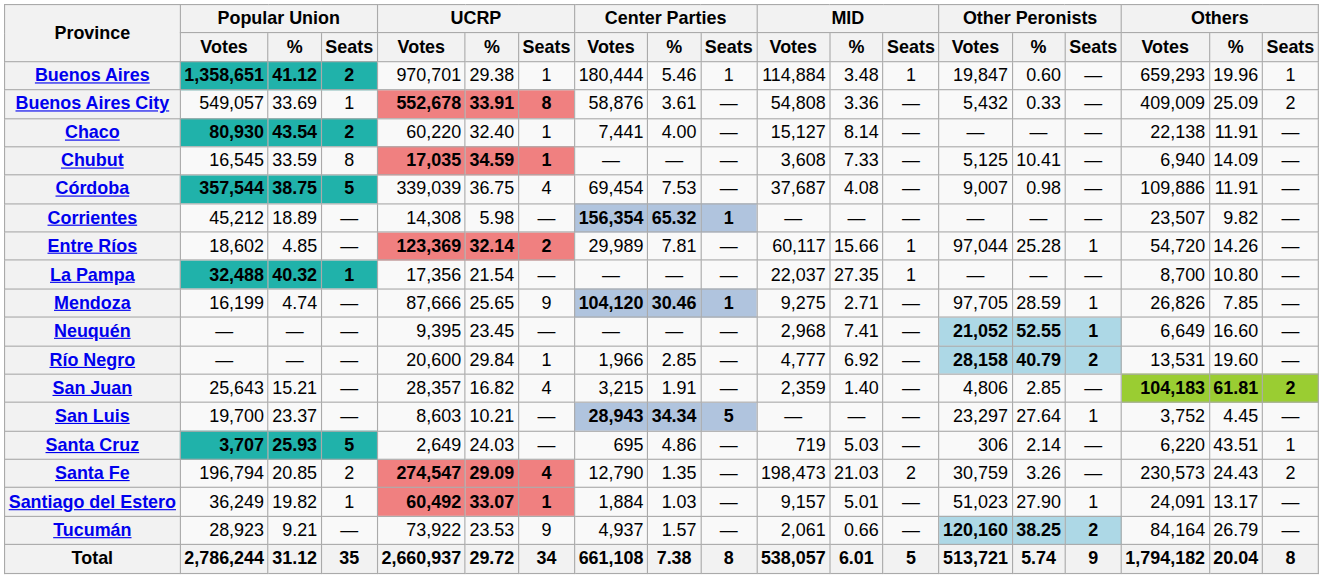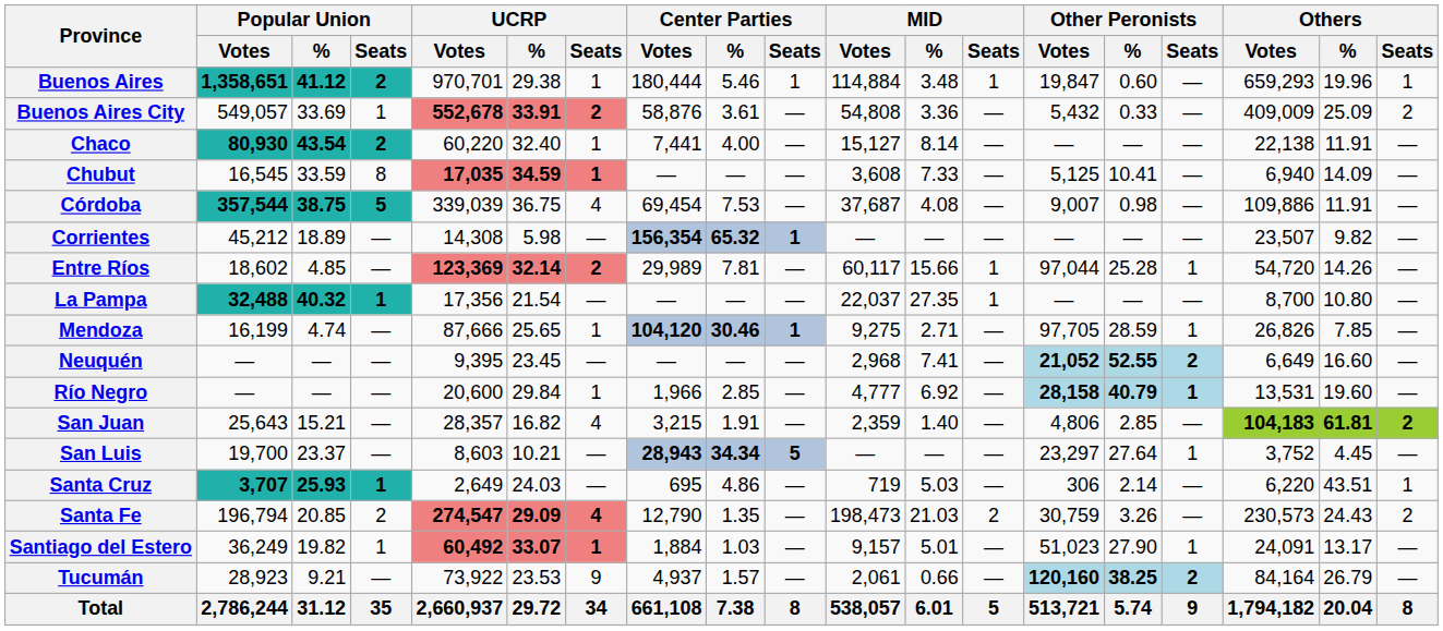Buenos Aires City | UCRP / Seats: 8 -> 2
Mendoza | UCRP / Seats: 9 -> 1
Neuquén | Other Peronists / Seats: 1 -> 2
Río Negro | Other Peronists / Seats: 2 -> 1
Santa Cruz | Popular Union / Seats: 5 -> 1
